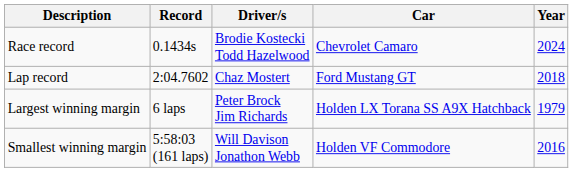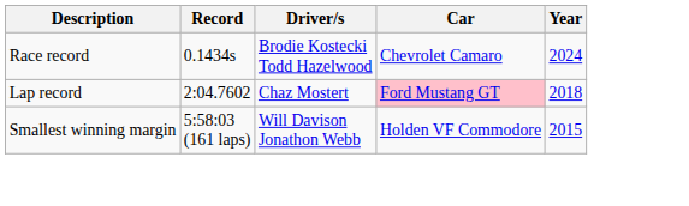Lap record | Car: no background -> pink background
- row: Largest winning margin | 6 laps | Peter Brock Jim Richards | Holden LX Torana SS A9X Hatchback | 1979
Smallest winning margin | Year: 2016 -> 2015
